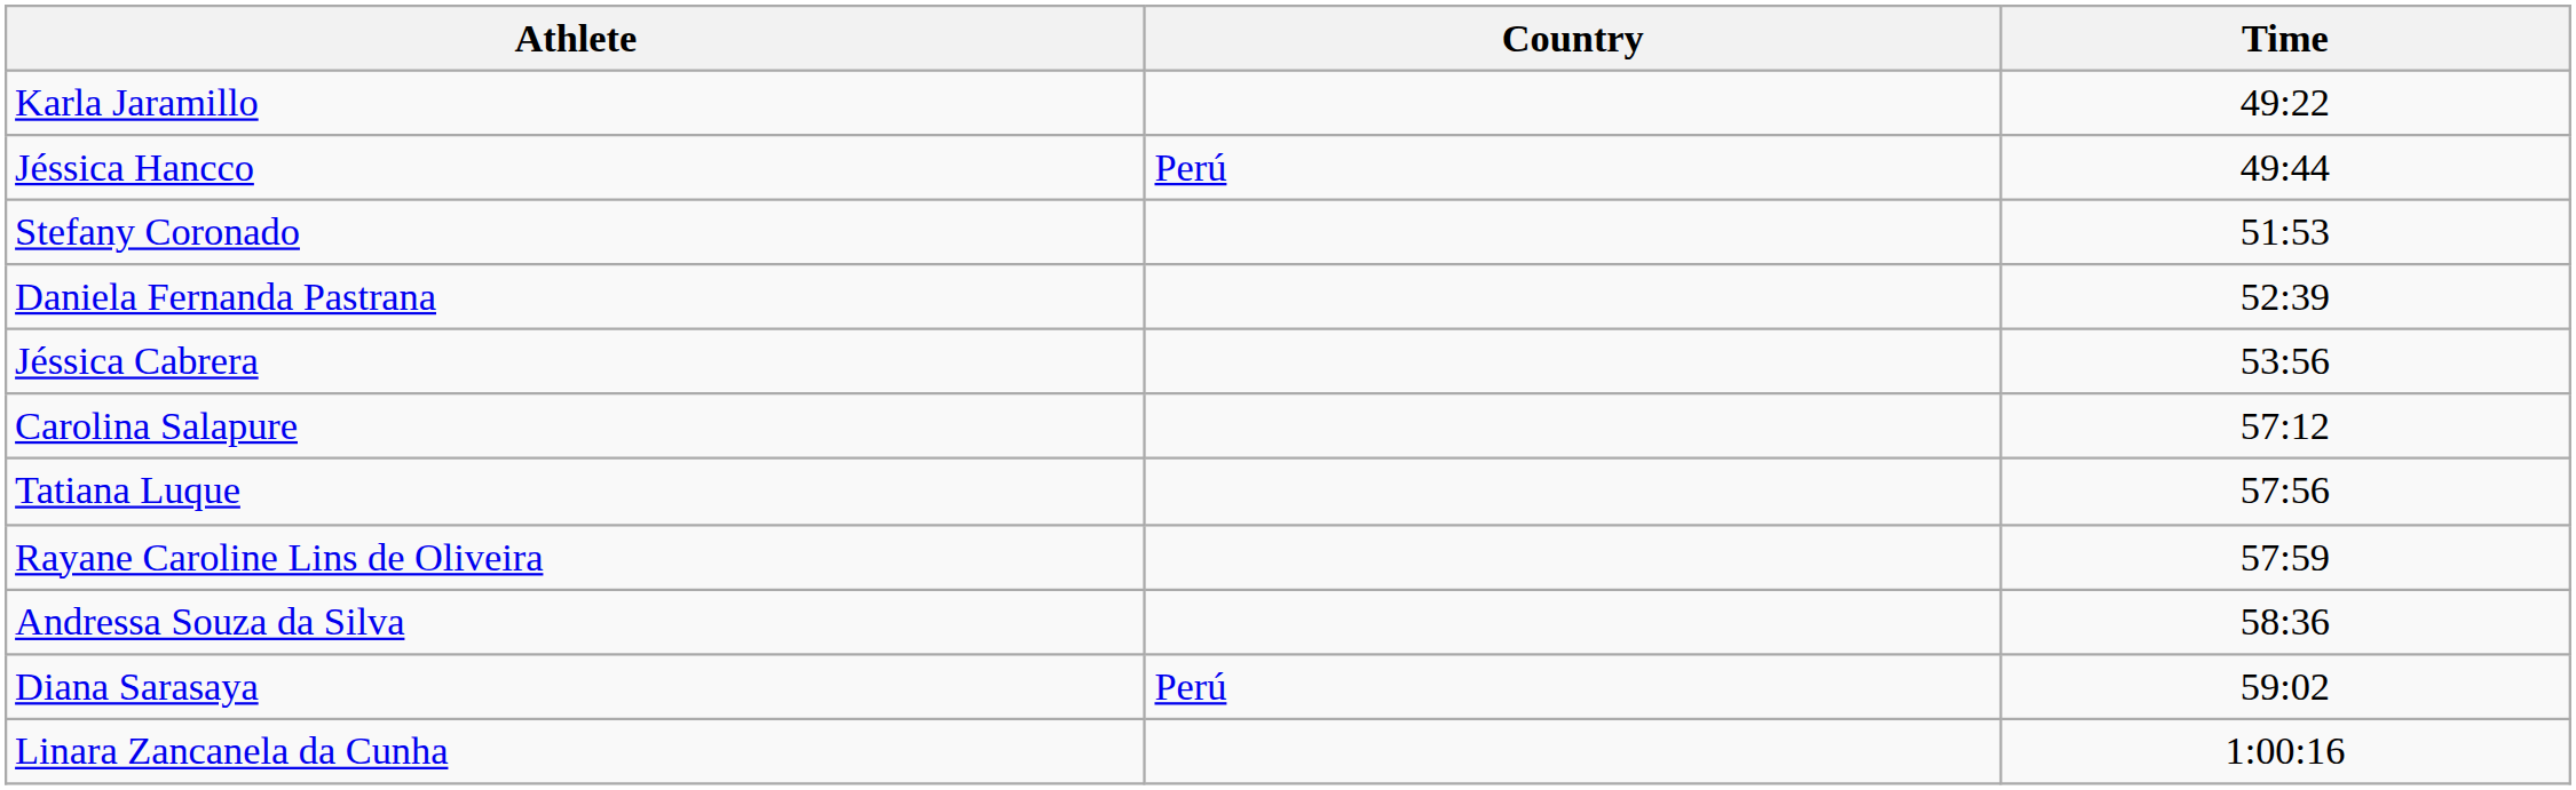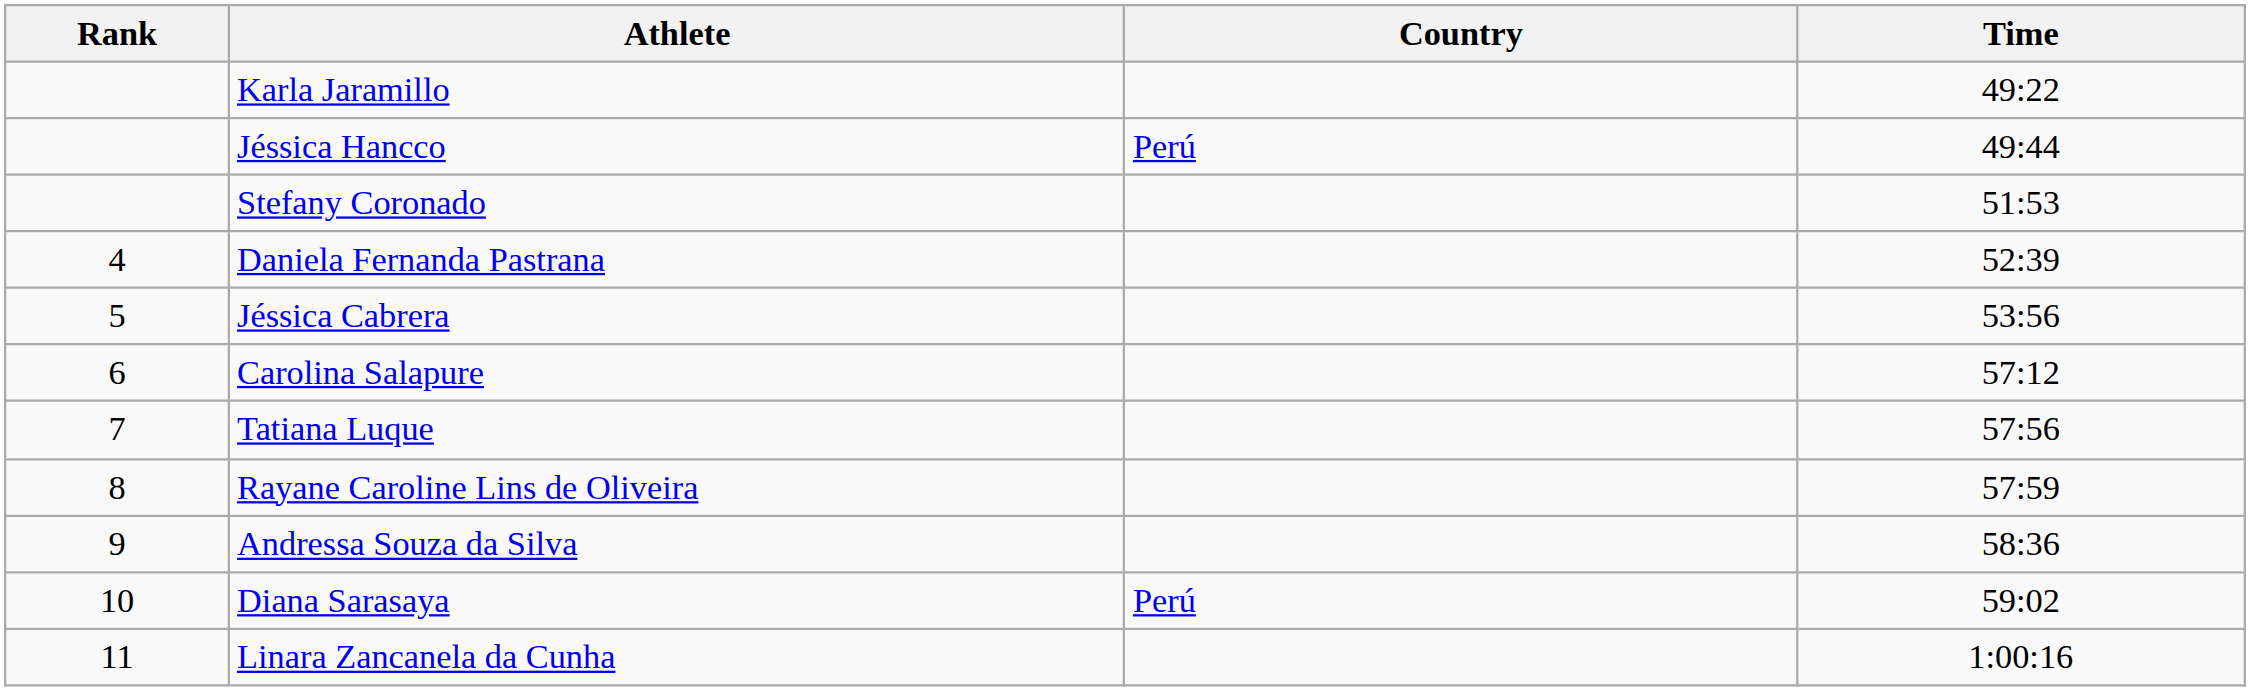+ column: Rank | 4 | 5 | 6 | 7 | 8 | 9 | 10 | 11
